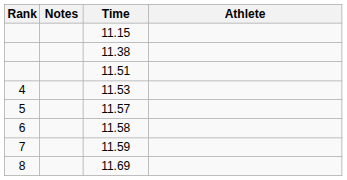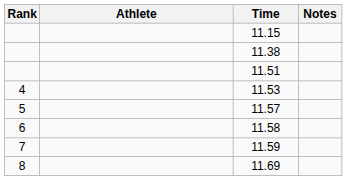columns swapped: Athlete <-> Notes
